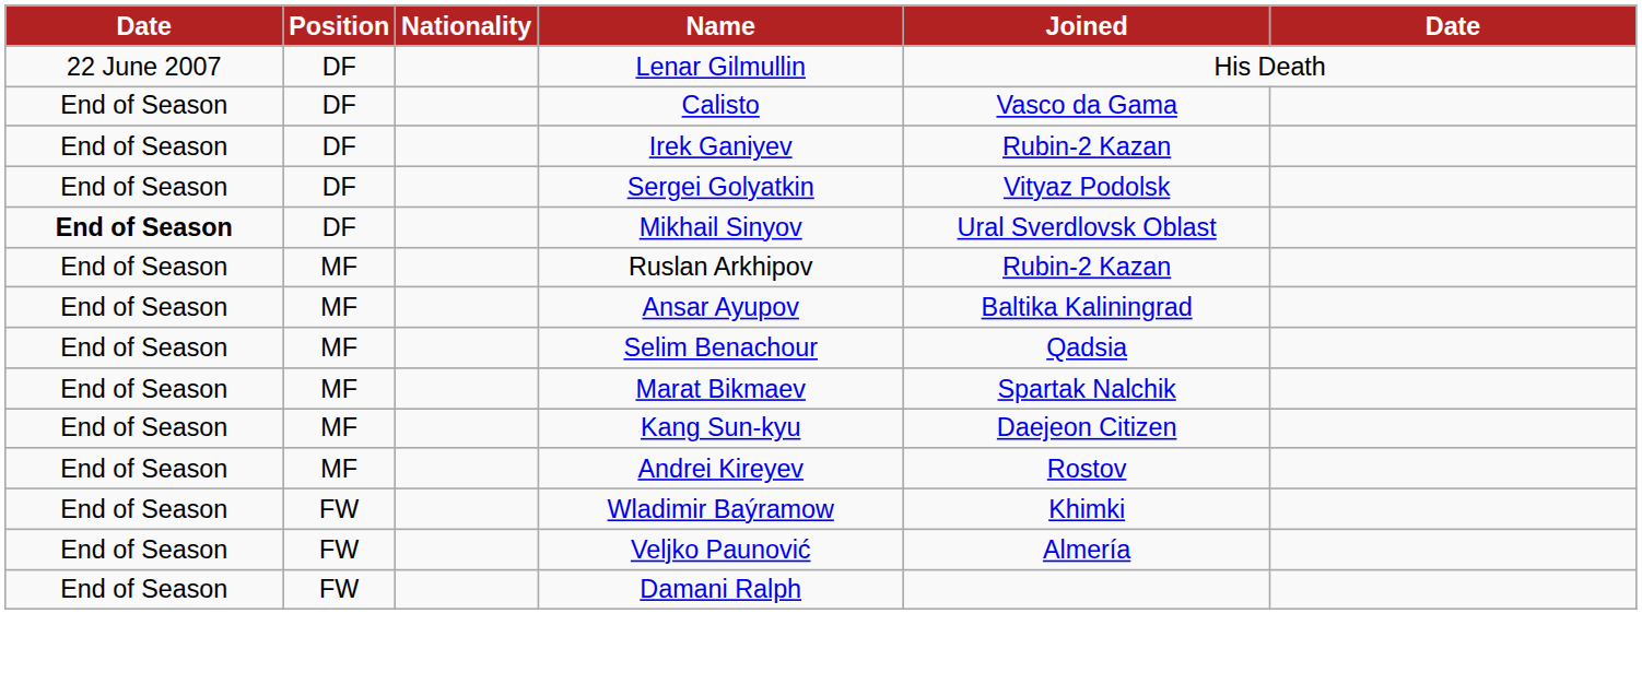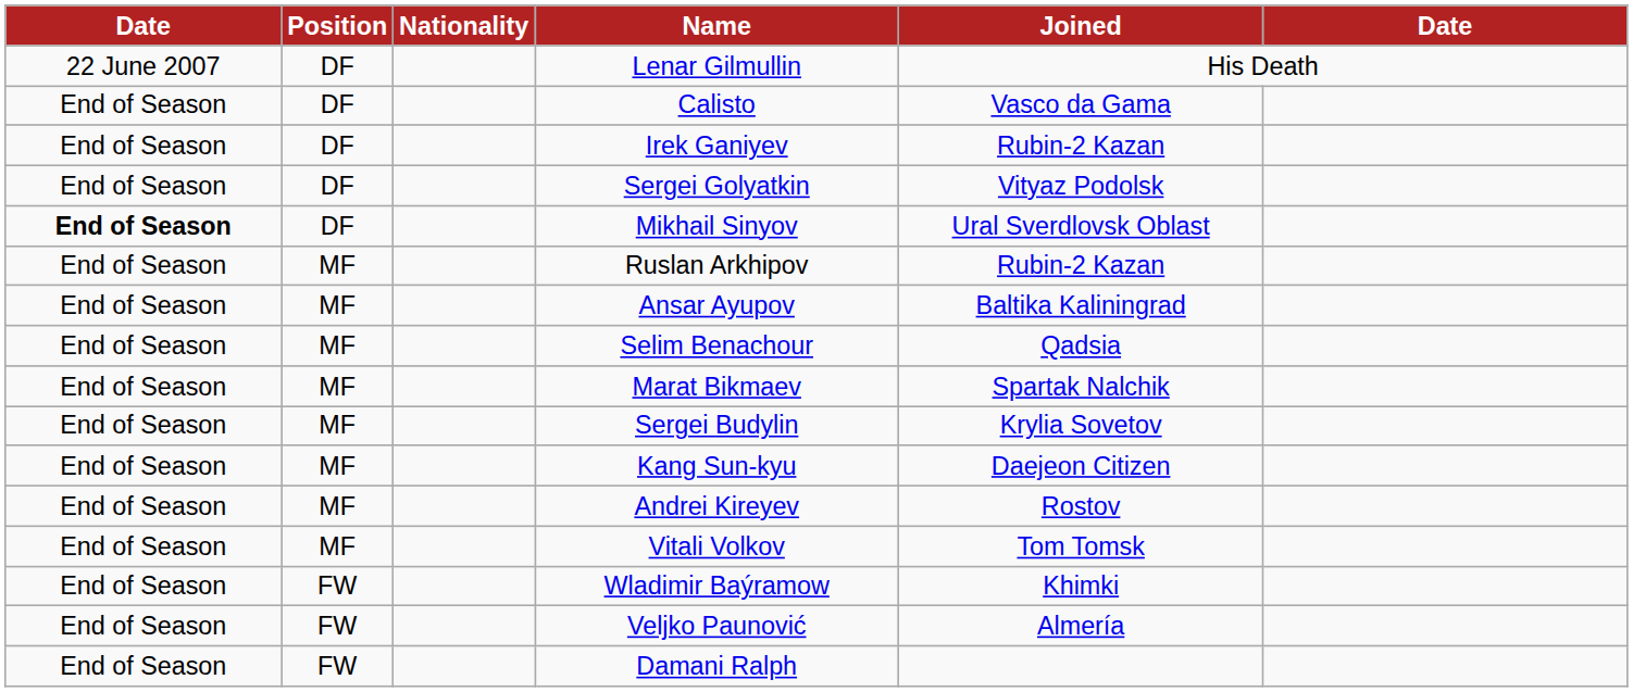+ row: End of Season | MF | Sergei Budylin | Krylia Sovetov
+ row: End of Season | MF | Vitali Volkov | Tom Tomsk
